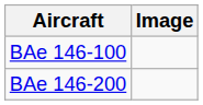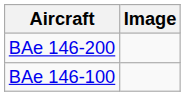rows swapped: BAe 146-100 <-> BAe 146-200
